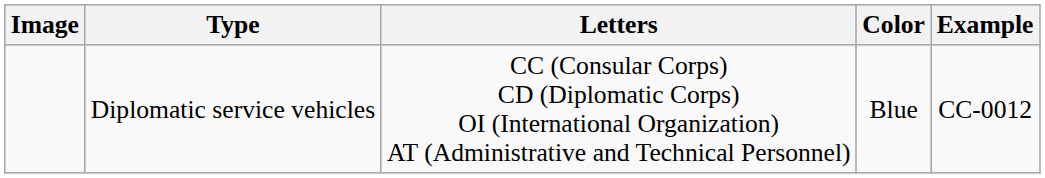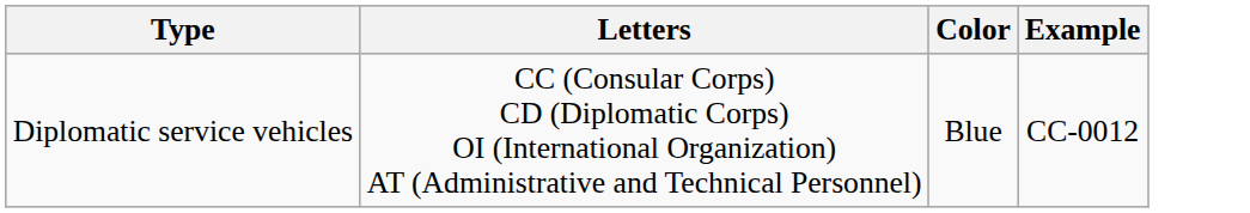- column: Image
